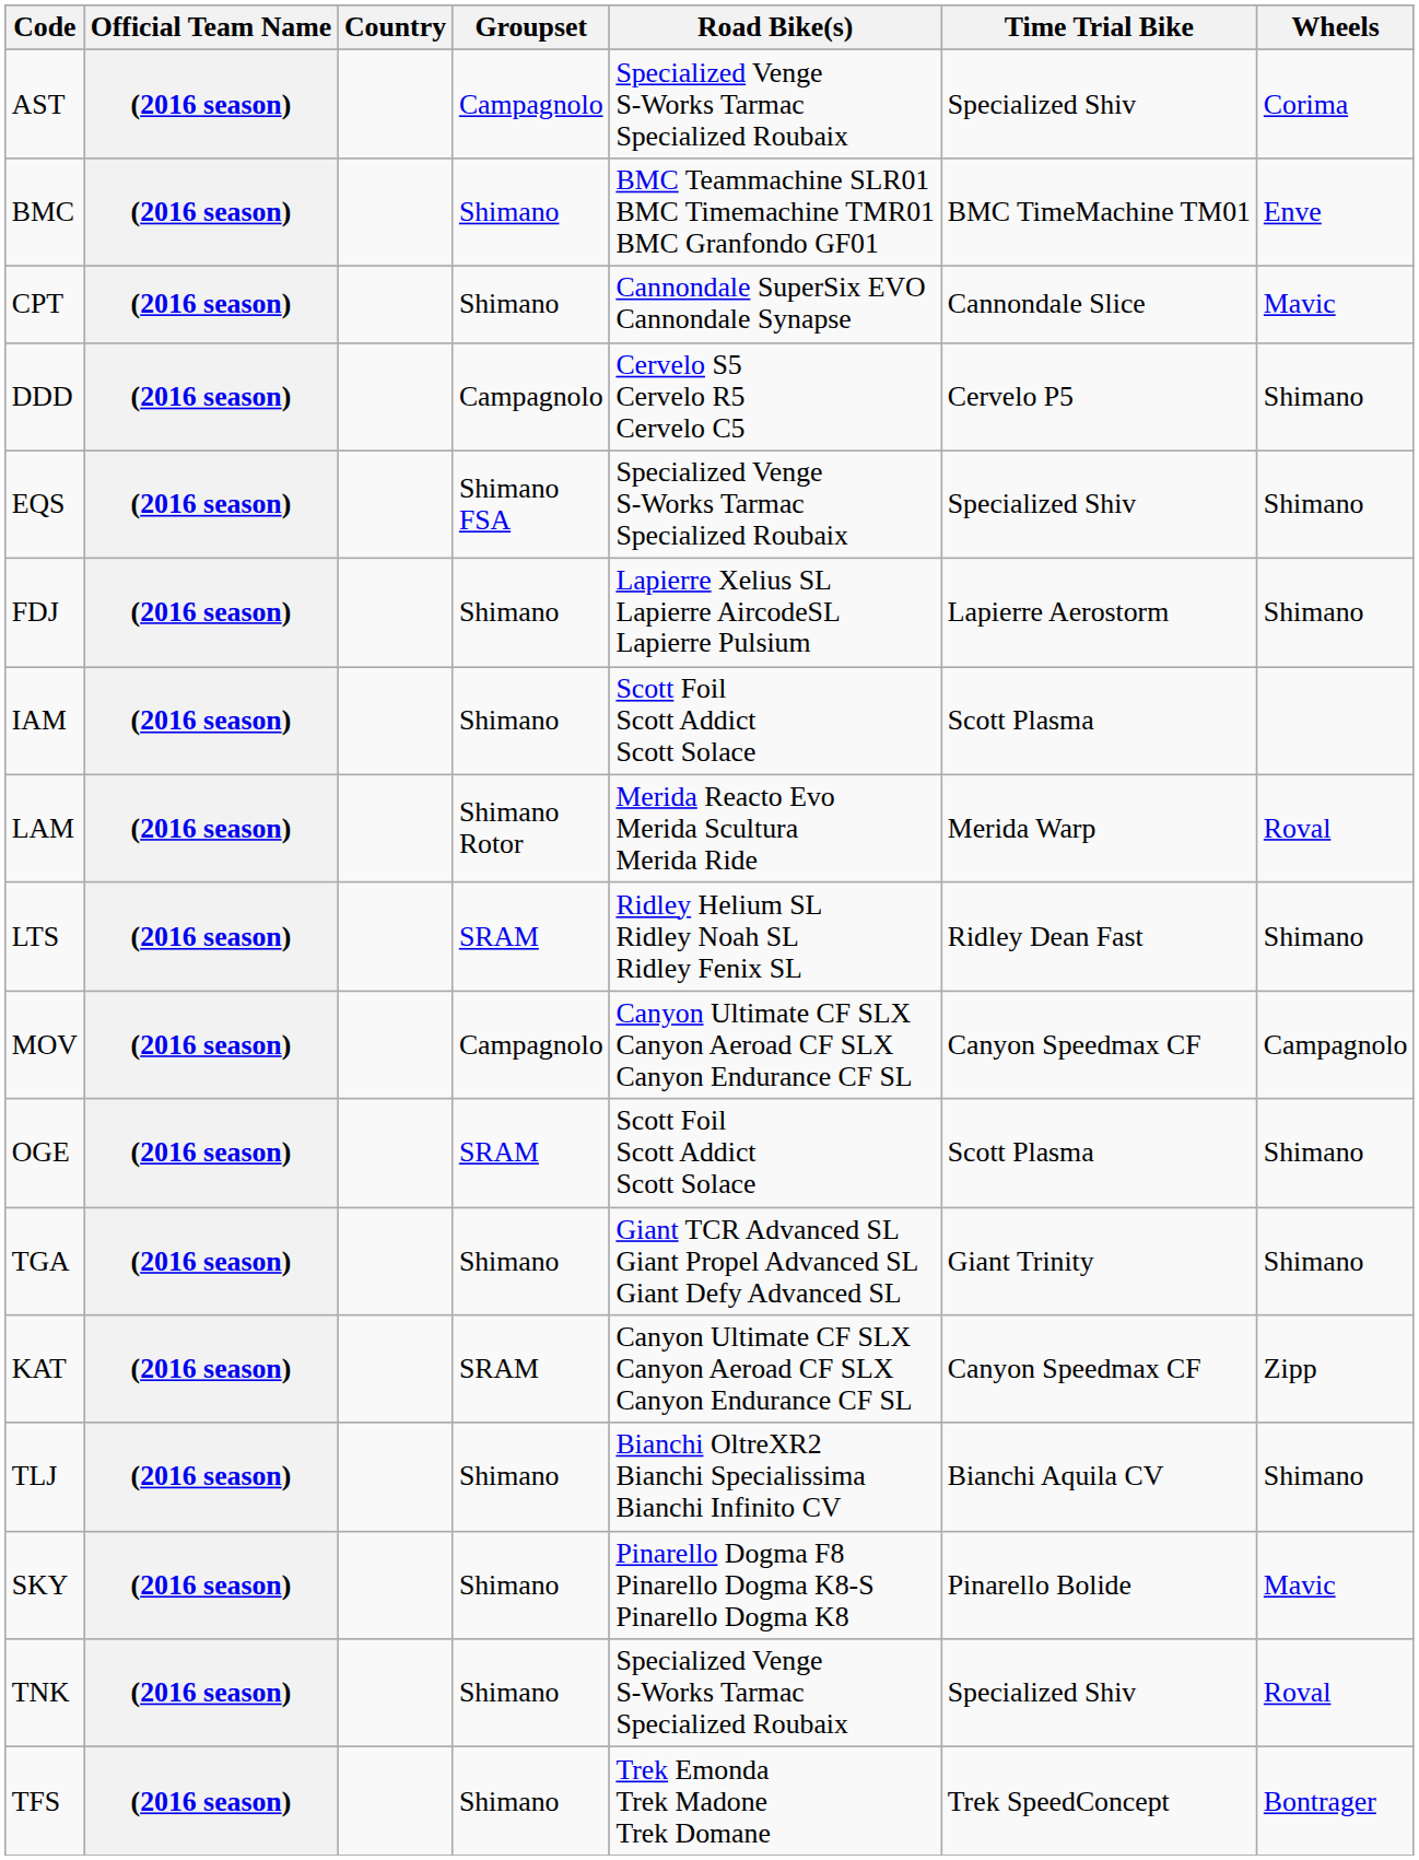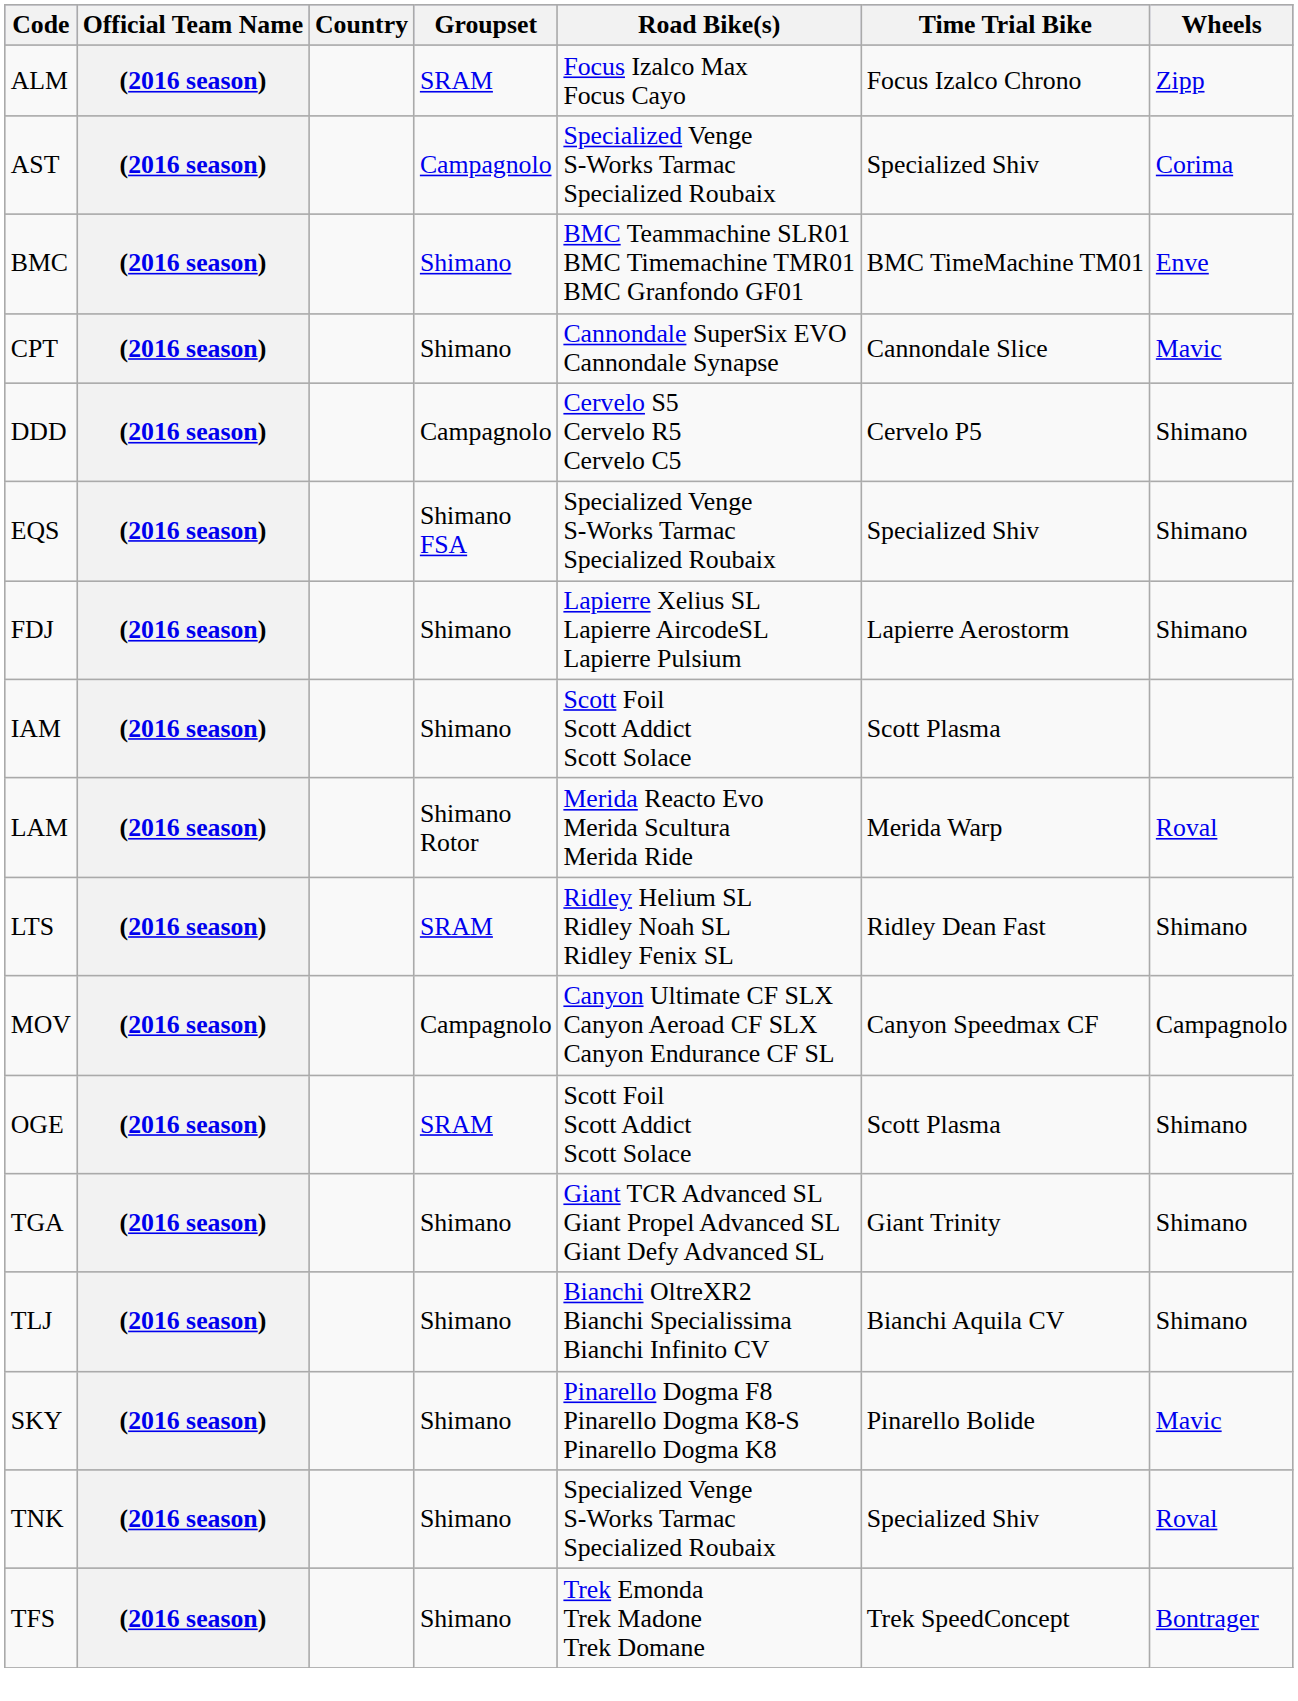+ row: ALM | (2016 season) | SRAM | Focus Izalco Max Focus Cayo | Focus Izalco Chrono | Zipp
- row: KAT | (2016 season) | SRAM | Canyon Ultimate CF SLX Canyon Aeroad CF SLX Canyon Endurance CF SL | Canyon Speedmax CF | Zipp
